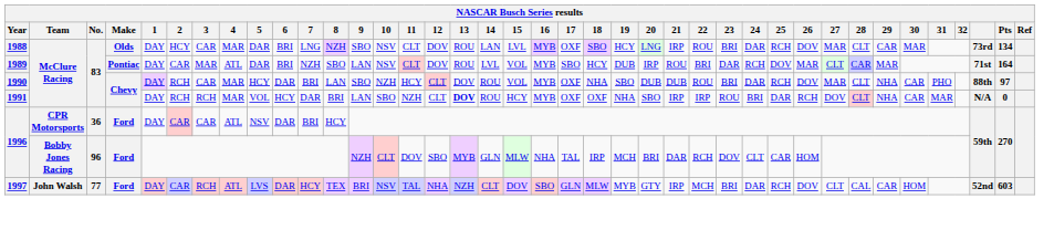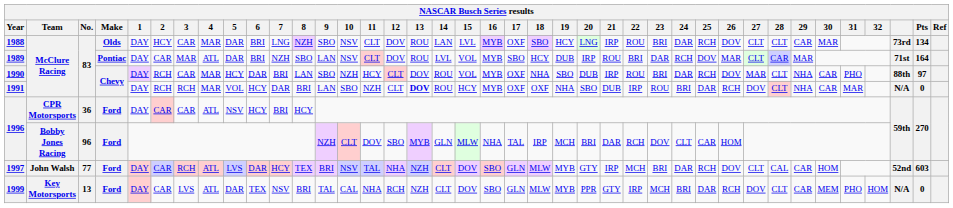1988 | 27: MAR -> CLT
1990 | 21: DUB -> IRP
1991 | 21: IRP -> DUB
1996 / CPR Motorsports | 6: DAR -> HCY
+ row: 1999 | Key Motorsports | 13 | Ford | DAY | CAR | LVS | ATL | DAR | TEX | NSV | BRI | TAL | CAL | NHA | RCH | NZH | CLT | DOV | SBO | GLN | MLW | MYB | PPR | GTY | IRP | MCH | BRI | DAR | RCH | DOV | CLT | CAR | MEM | PHO | HOM | N/A | 0
